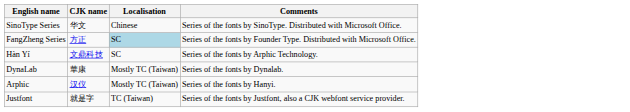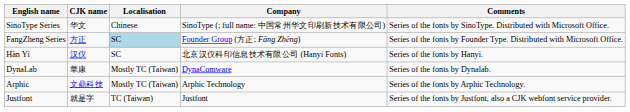+ column: Company | SinoType (; full name: 中国常州华文印刷新技术有限公司) | Founder Group (方正; Fāng Zhèng) | 北京汉仪科印信息技术有限公司 (Hanyi Fonts) | DynaComware | Arphic Technology | Justfont
Hàn Yí | CJK name: 文鼎科技 -> 汉仪
Hàn Yí | Comments: Series of the fonts by Arphic Technology. -> Series of the fonts by Hanyi.
Arphic | CJK name: 汉仪 -> 文鼎科技
Arphic | Comments: Series of the fonts by Hanyi. -> Series of the fonts by Arphic Technology.
